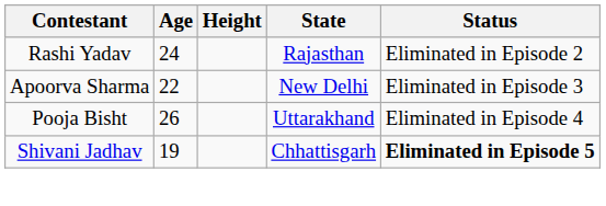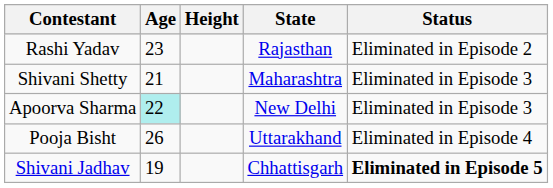Rashi Yadav | Age: 24 -> 23
+ row: Shivani Shetty | 21 | Maharashtra | Eliminated in Episode 3
Apoorva Sharma | Age: no background -> paleturquoise background
